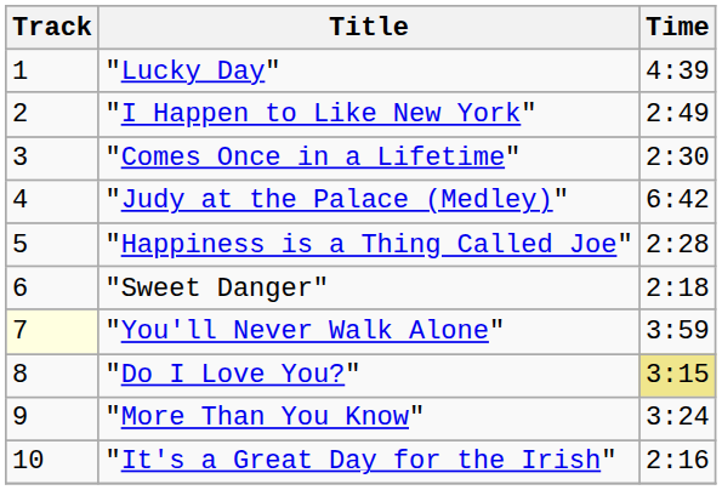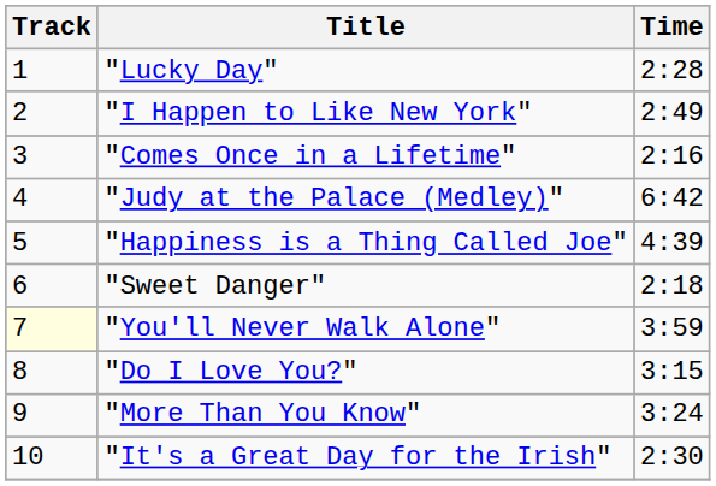"Lucky Day" | Time: 4:39 -> 2:28
"Comes Once in a Lifetime" | Time: 2:30 -> 2:16
"Happiness is a Thing Called Joe" | Time: 2:28 -> 4:39
"Do I Love You?" | Time: khaki background -> no background
"It's a Great Day for the Irish" | Time: 2:16 -> 2:30
